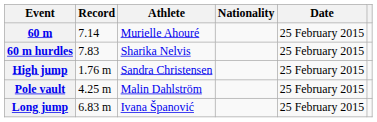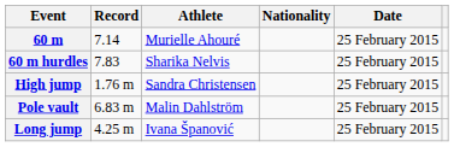Pole vault | Record: 4.25 m -> 6.83 m
Long jump | Record: 6.83 m -> 4.25 m
